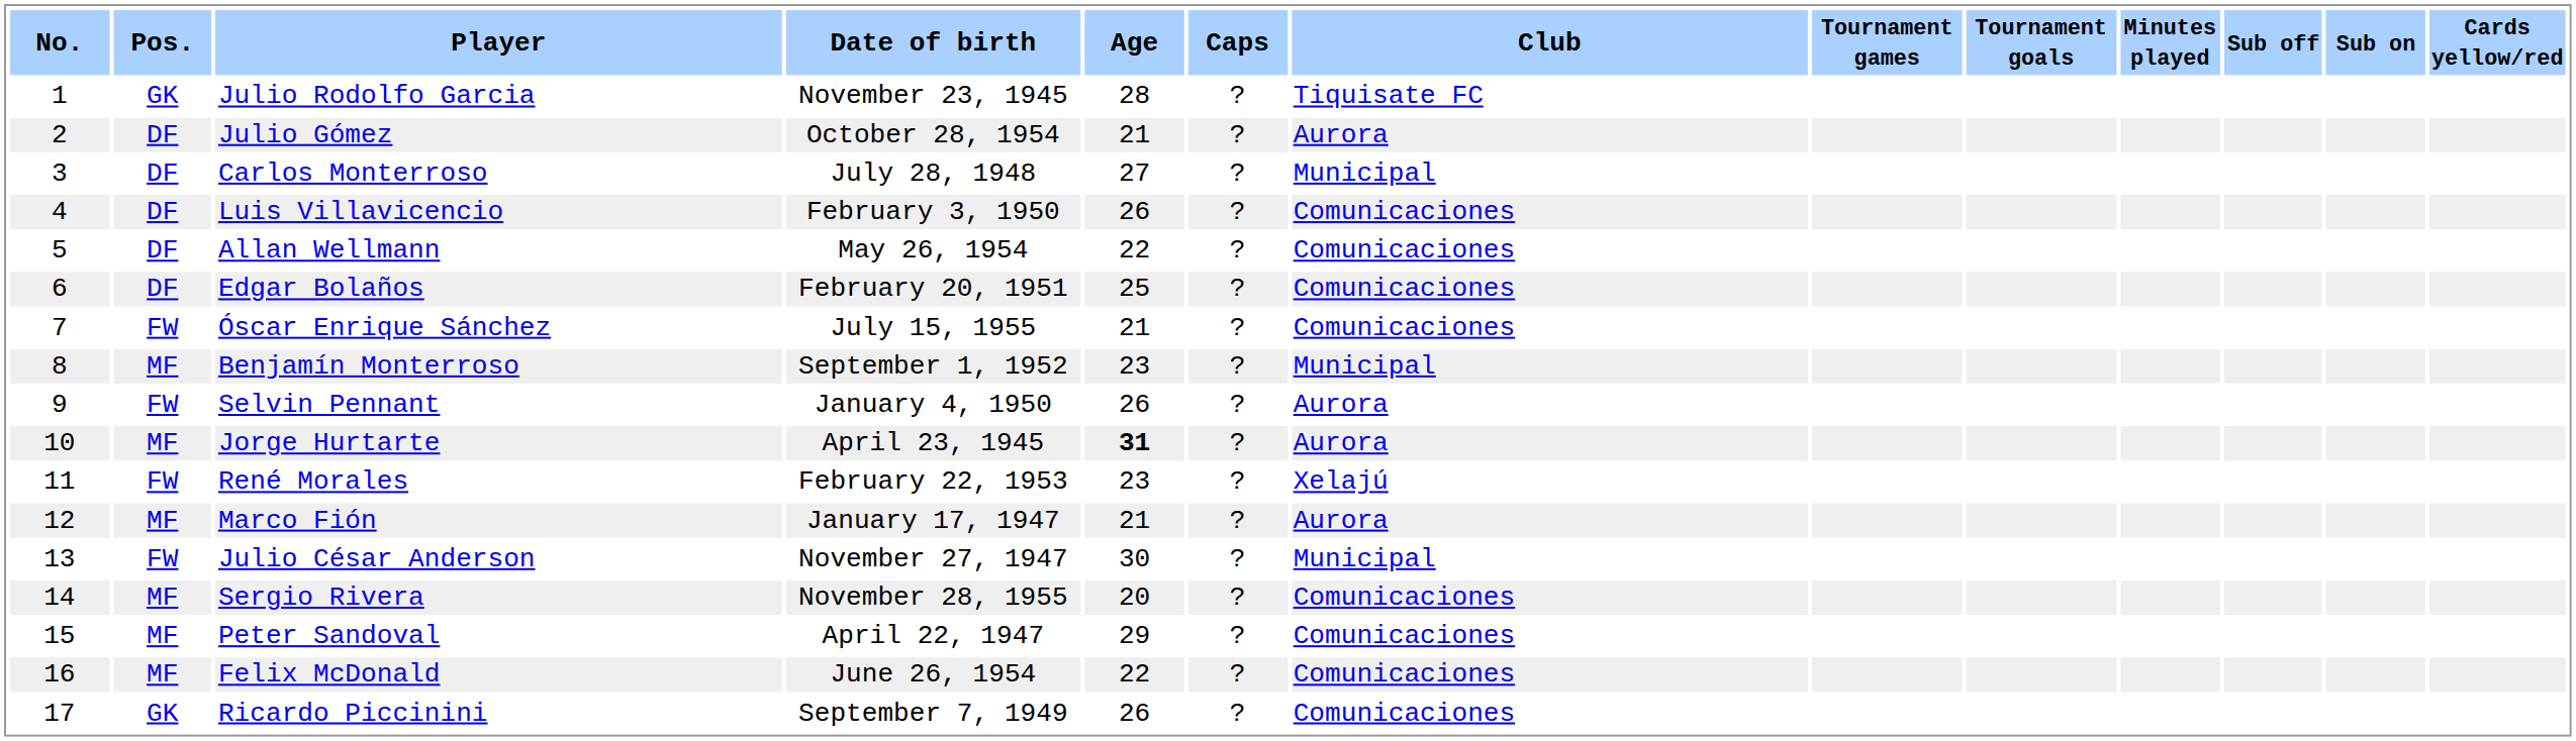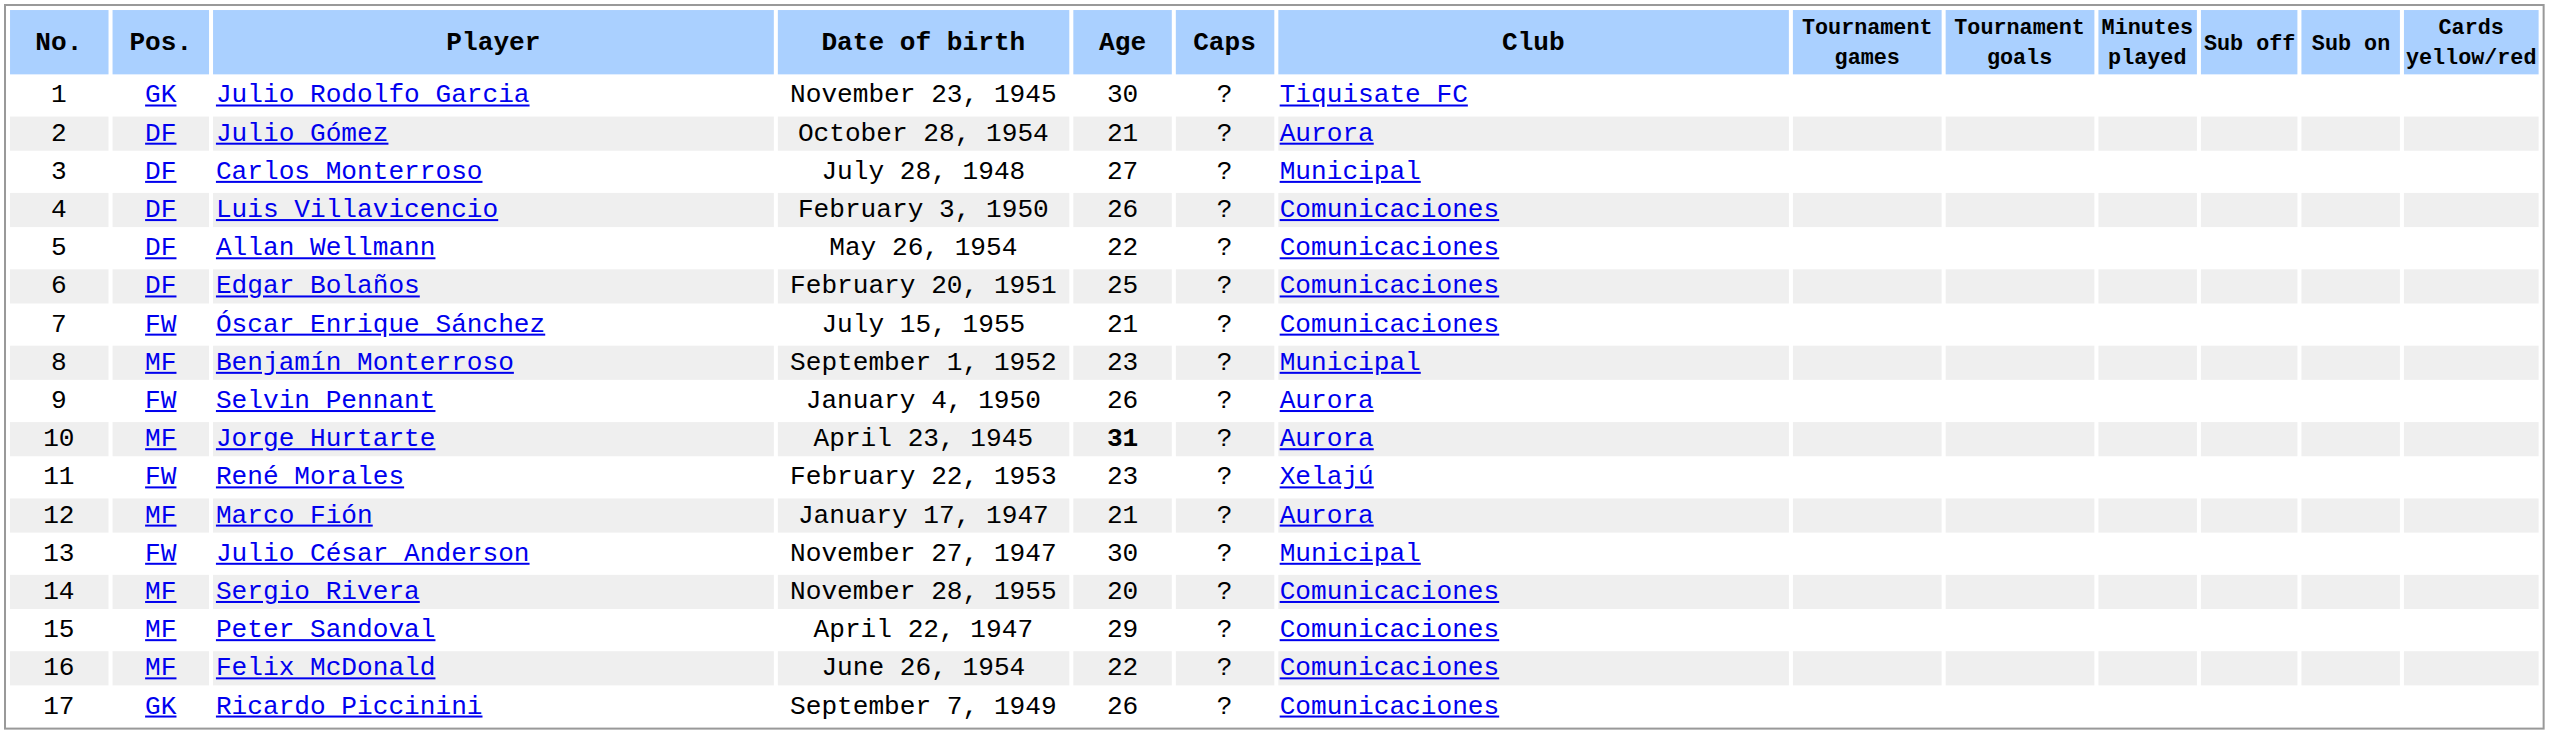Julio Rodolfo Garcia | Age: 28 -> 30
